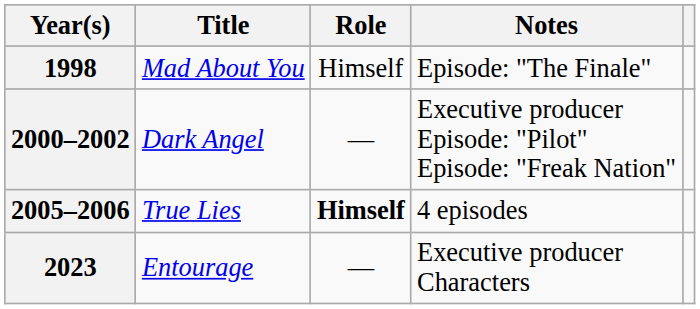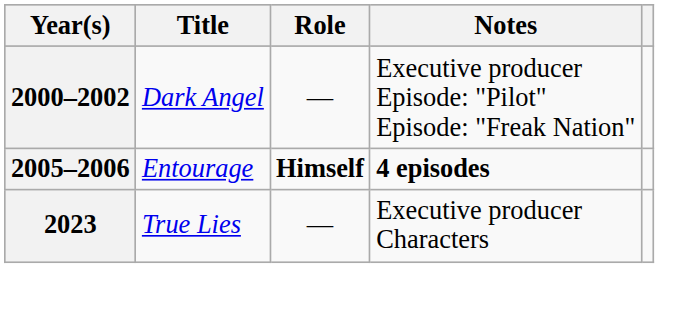- row: 1998 | Mad About You | Himself | Episode: "The Finale"
2005–2006 | Title: True Lies -> Entourage
2005–2006 | Notes: normal -> bold
2023 | Title: Entourage -> True Lies
